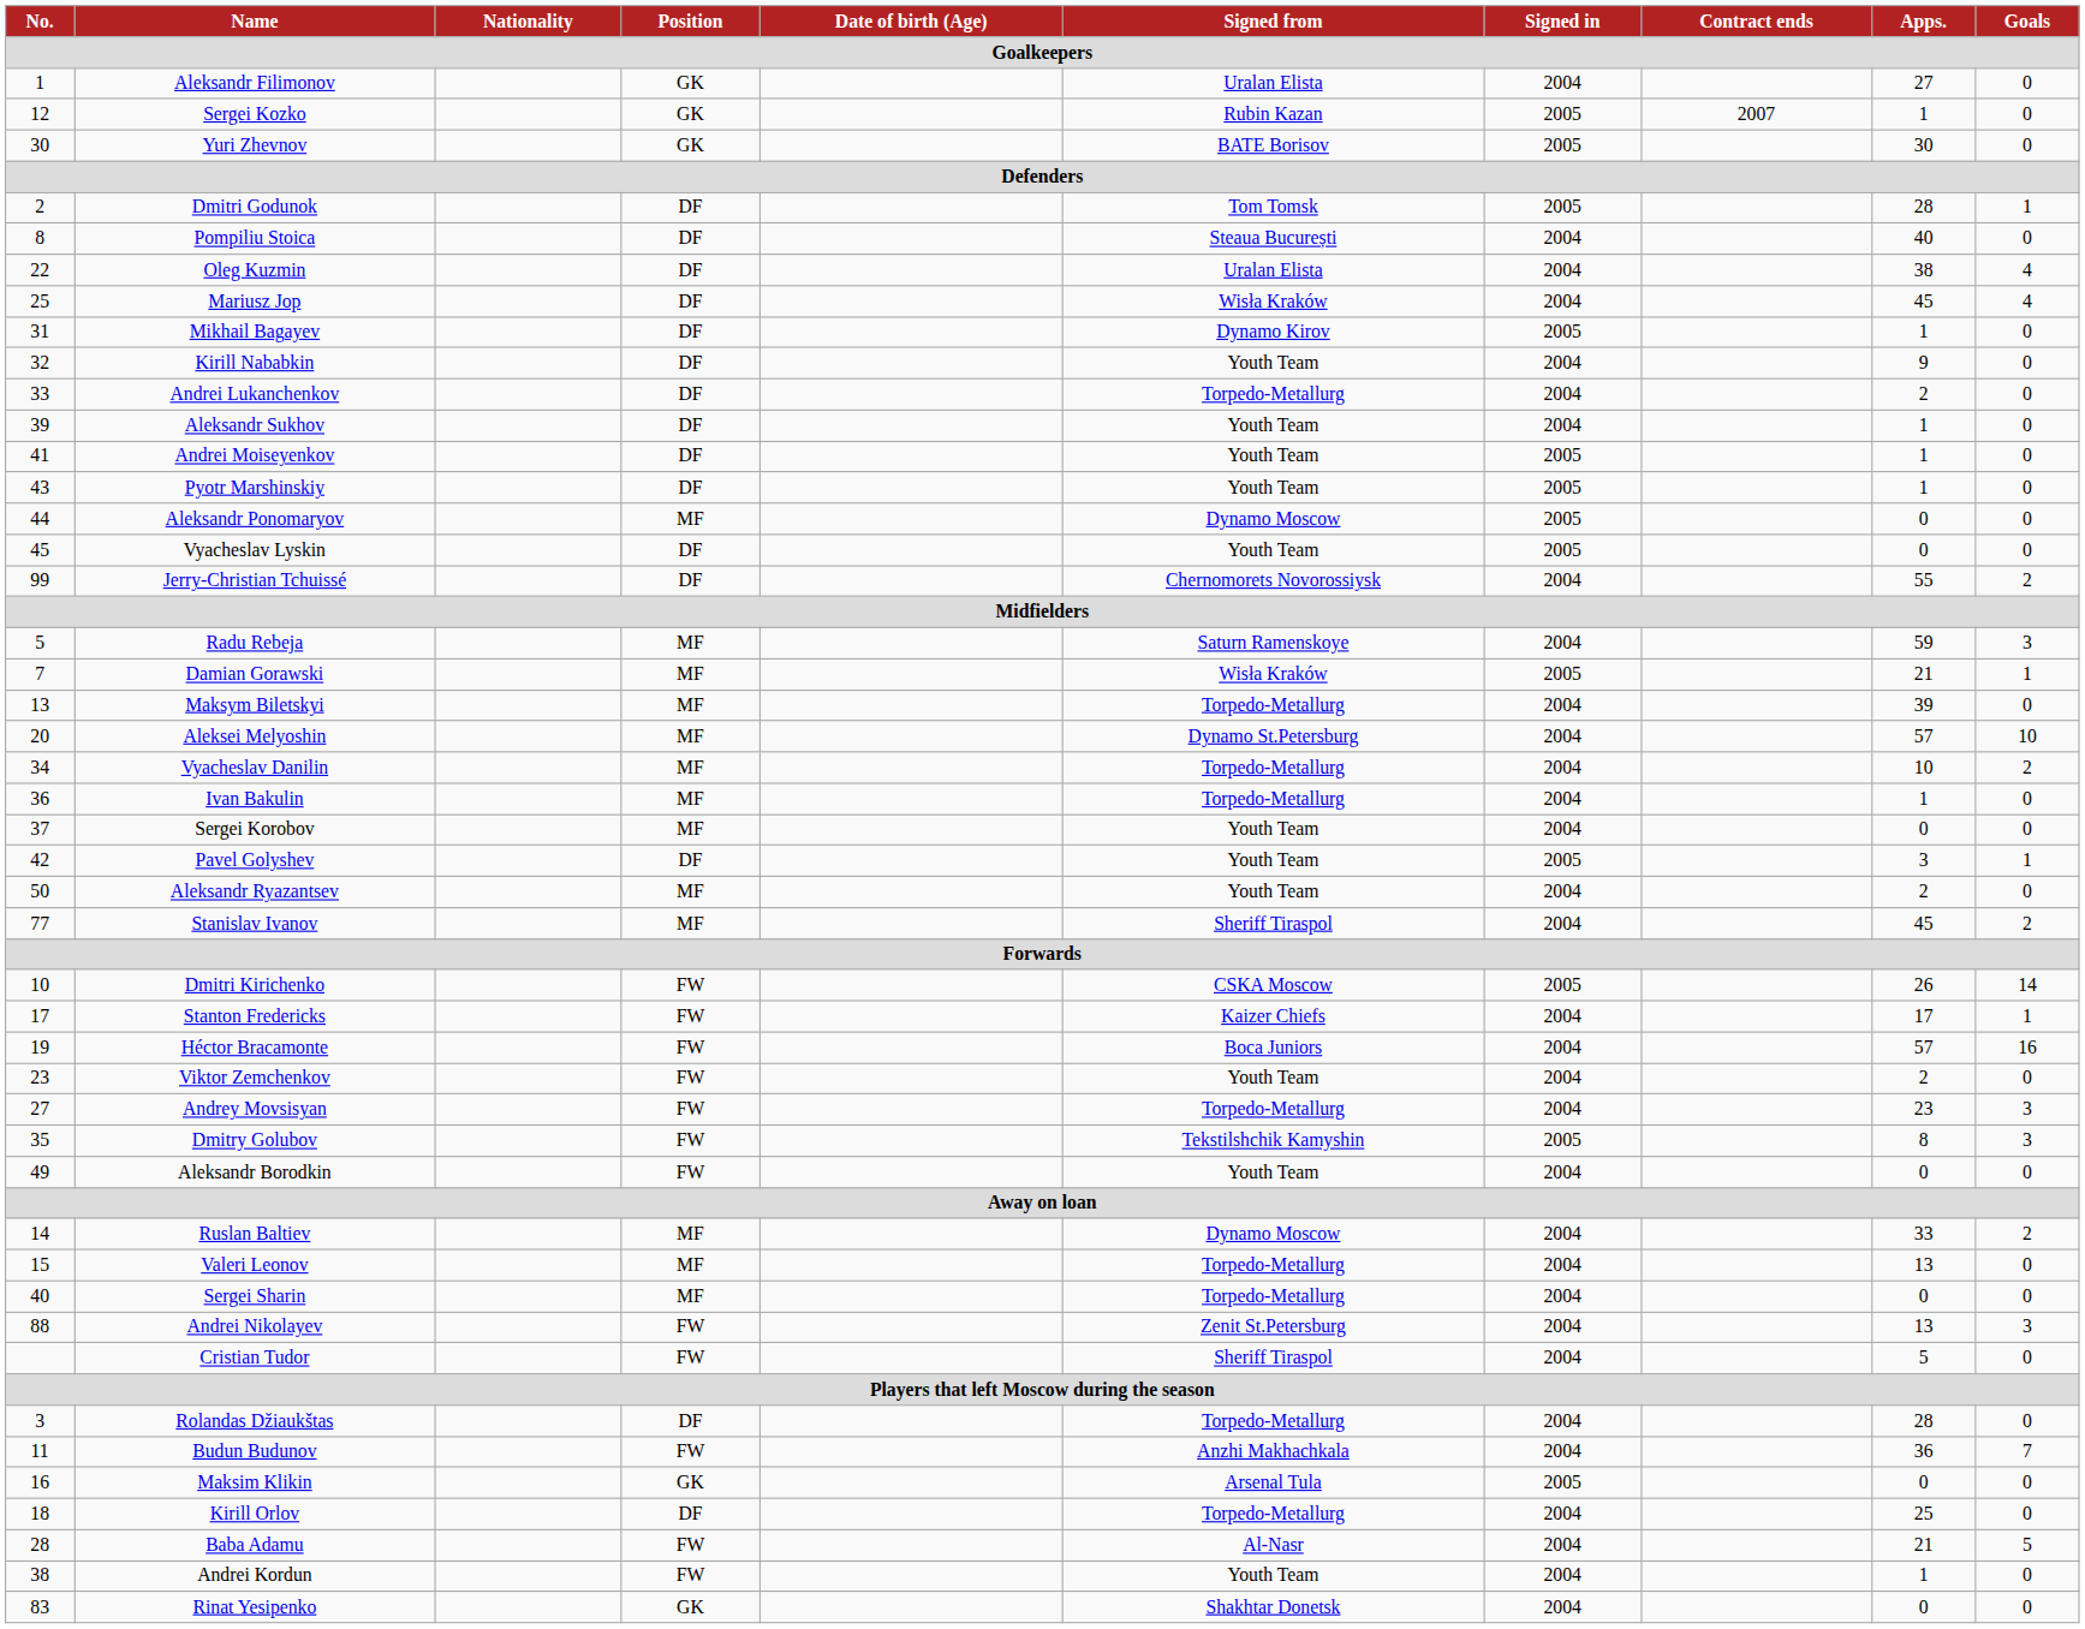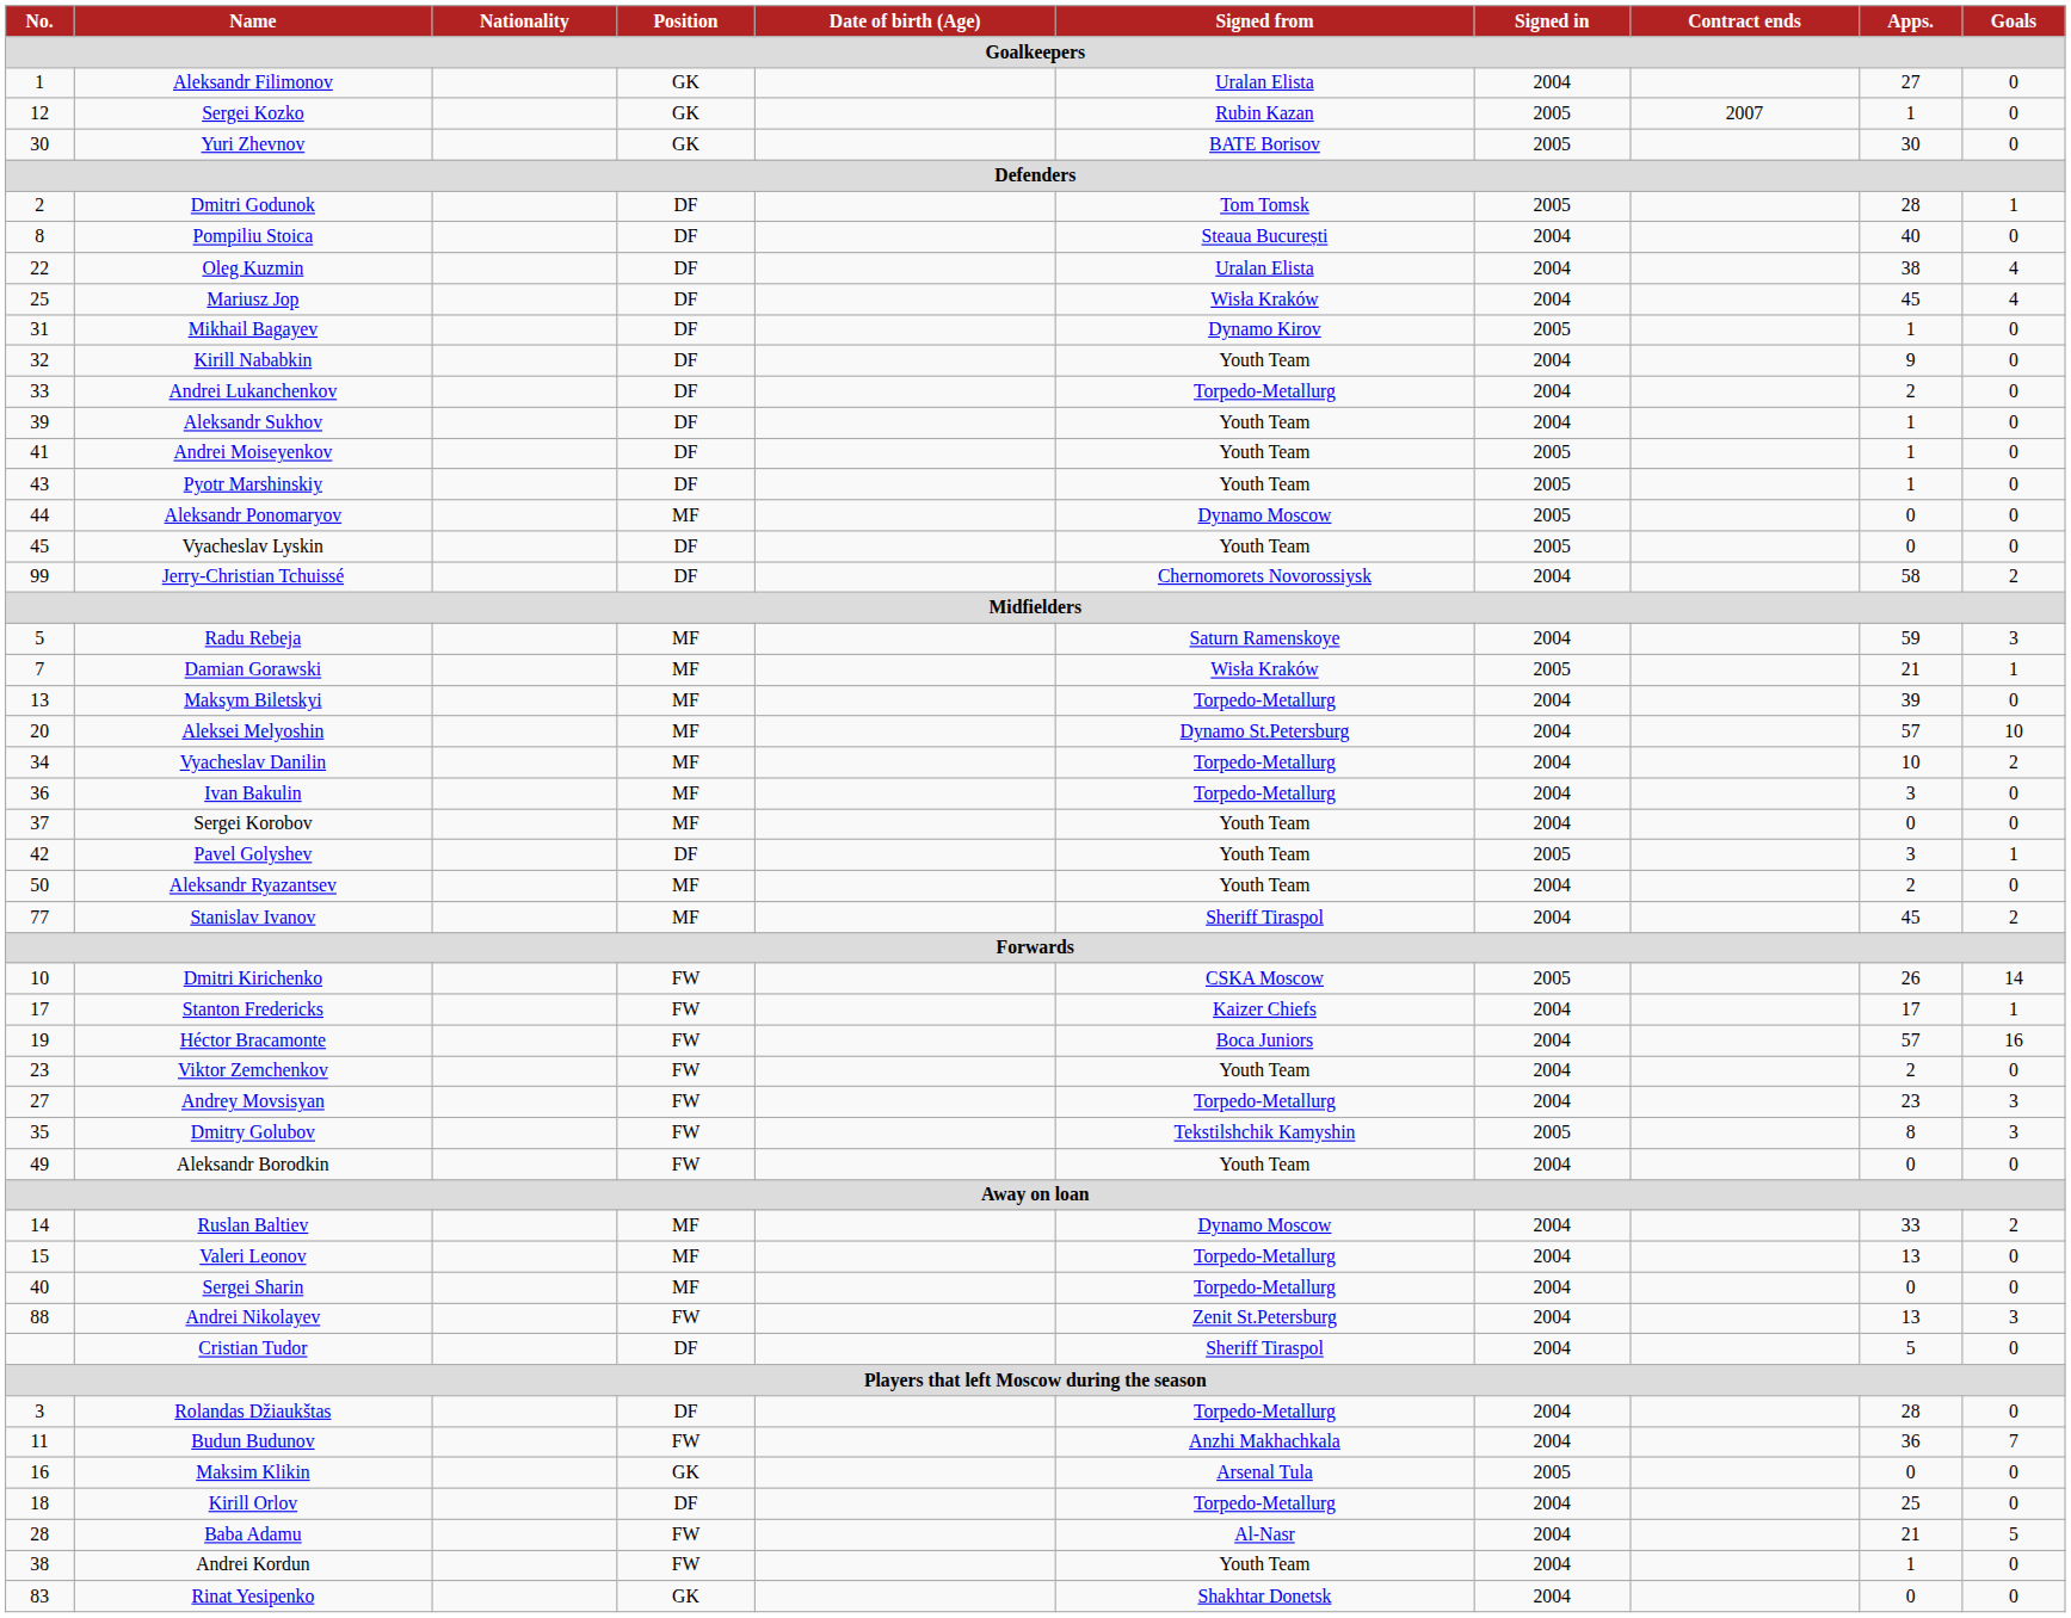Jerry-Christian Tchuissé | Apps.: 55 -> 58
Ivan Bakulin | Apps.: 1 -> 3
Cristian Tudor | Position: FW -> DF
